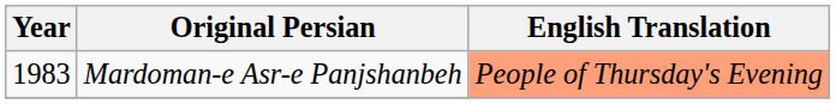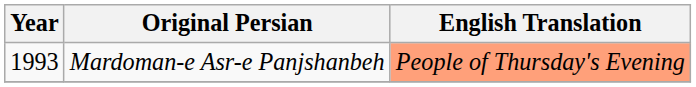Mardoman-e Asr-e Panjshanbeh | Year: 1983 -> 1993
